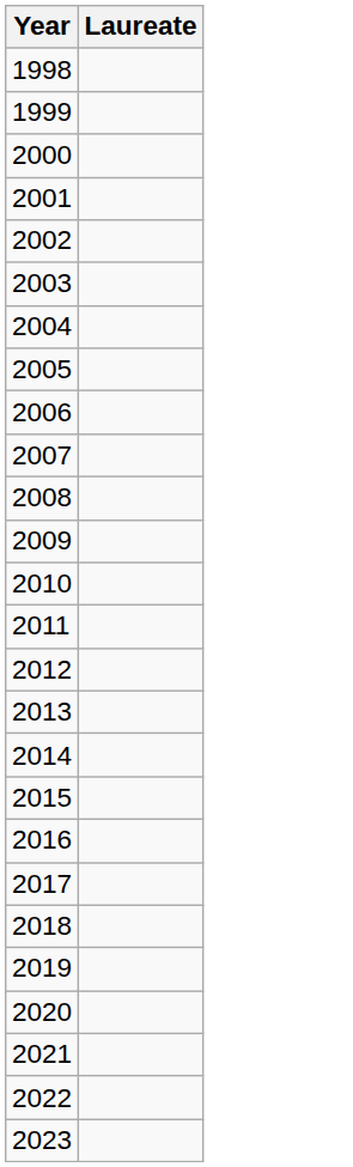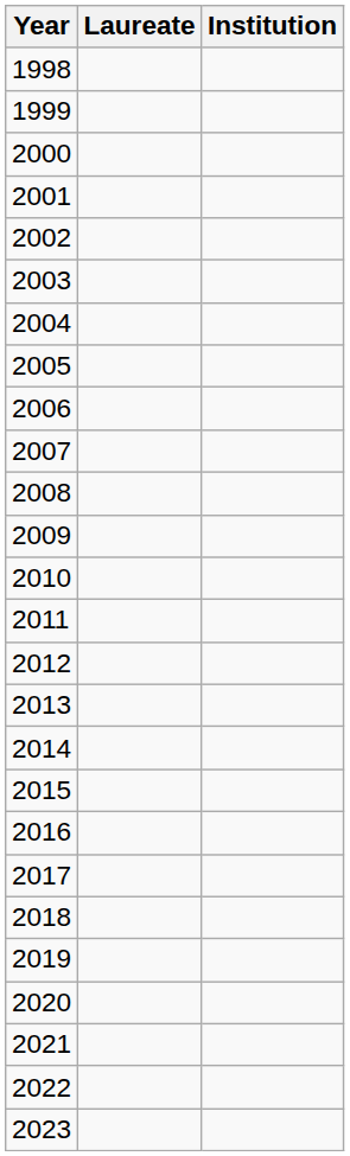+ column: Institution
